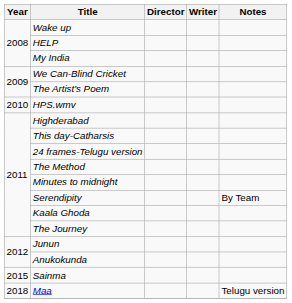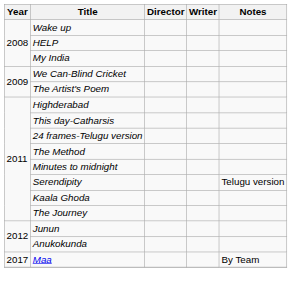- row: 2010 | HPS.wmv
Serendipity | Notes: By Team -> Telugu version
- row: 2015 | Sainma
Maa | Year: 2018 -> 2017
Maa | Notes: Telugu version -> By Team
